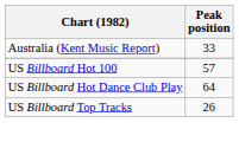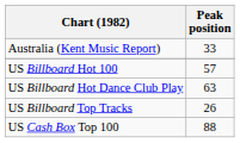US Billboard Hot Dance Club Play | Peak position: 64 -> 63
+ row: US Cash Box Top 100 | 88
